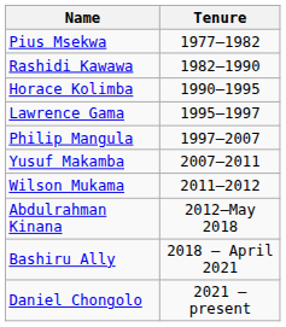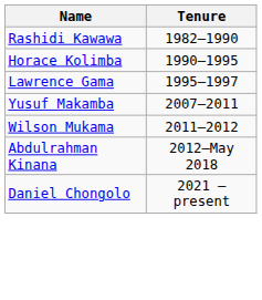- row: Pius Msekwa | 1977–1982
- row: Philip Mangula | 1997–2007
- row: Bashiru Ally | 2018 – April 2021
